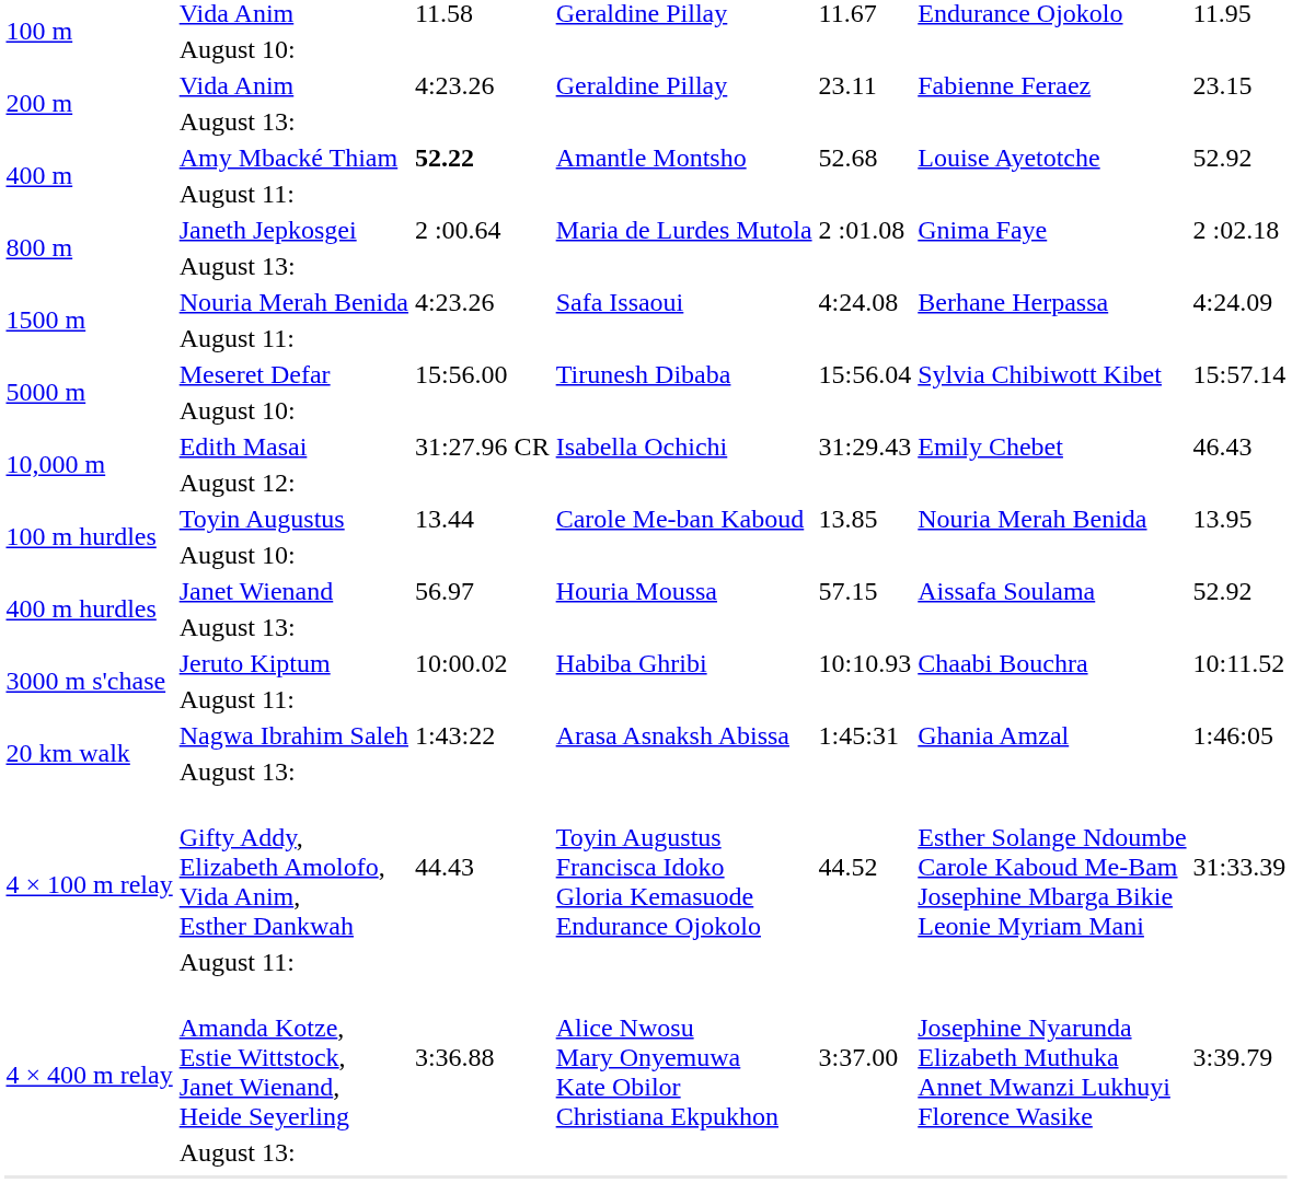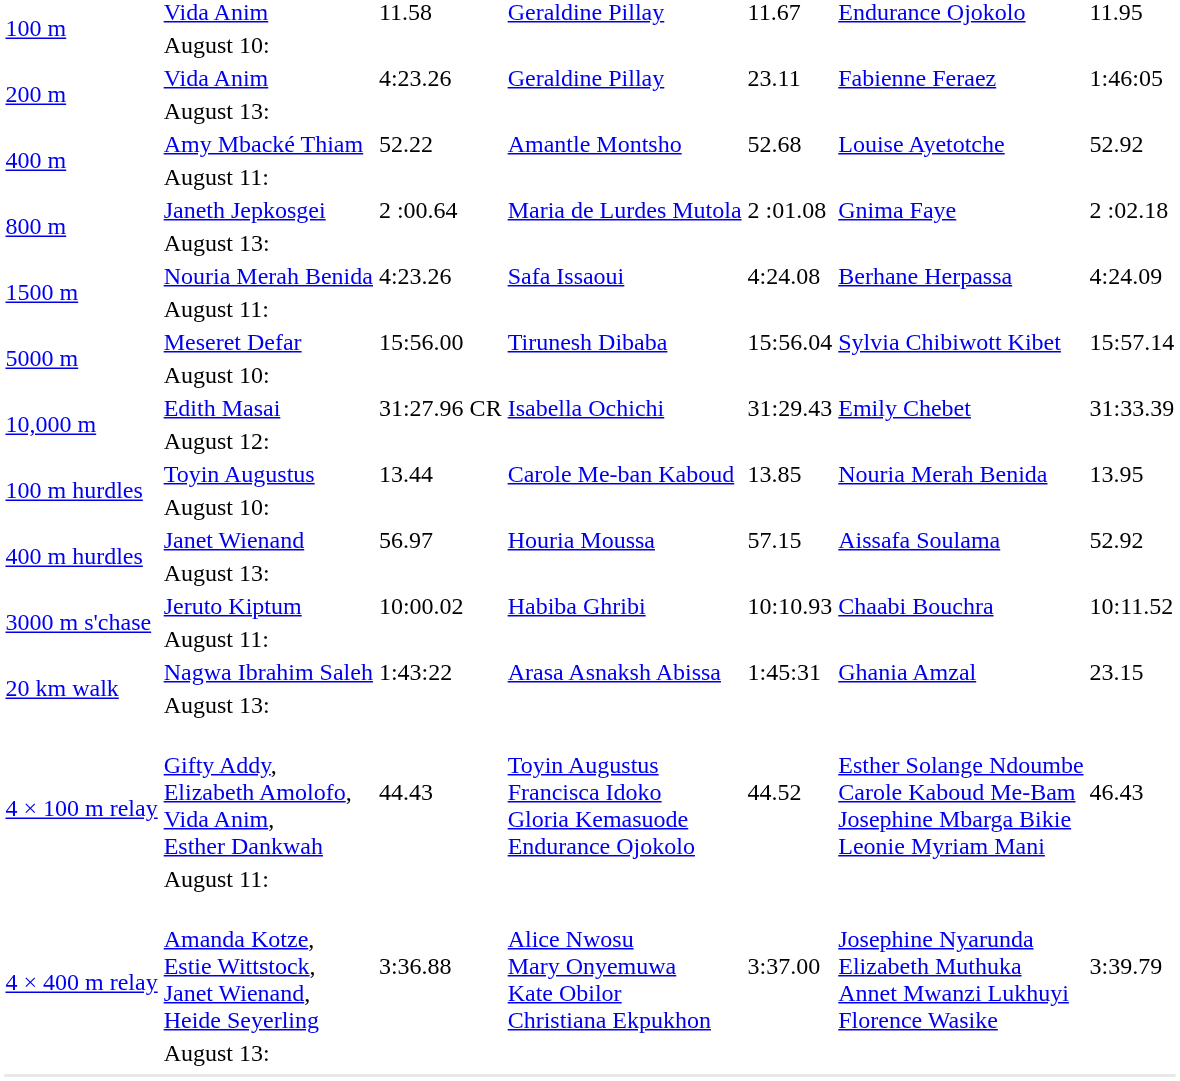200 m / Vida Anim | column 7: 23.15 -> 1:46:05
Amy Mbacké Thiam | column 3: bold -> normal
Edith Masai | column 7: 46.43 -> 31:33.39
Nagwa Ibrahim Saleh | column 7: 1:46:05 -> 23.15
Gifty Addy, Elizabeth Amolofo, Vida Anim, Esther Dankwah | column 7: 31:33.39 -> 46.43
